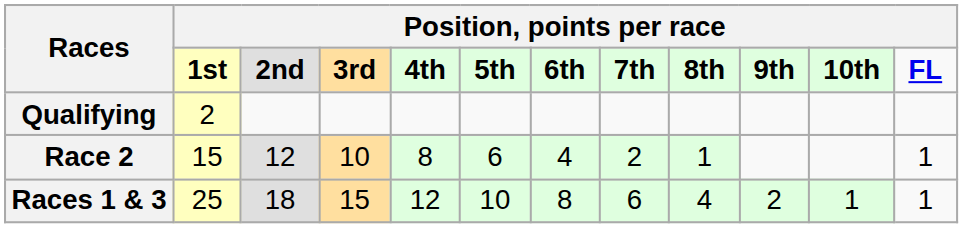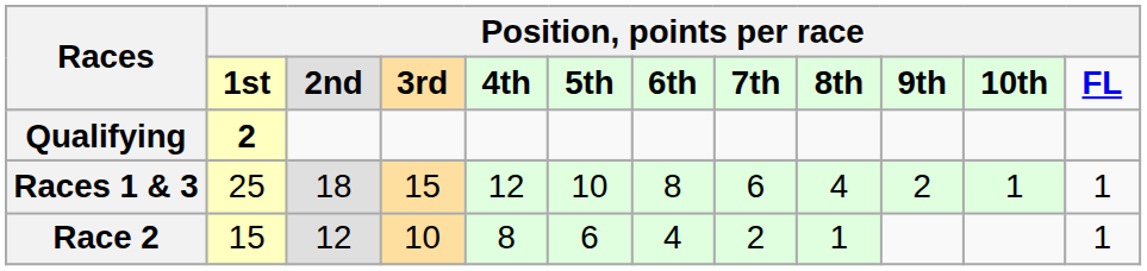Qualifying | column 2: normal -> bold
rows swapped: Races 1 & 3 <-> Race 2
